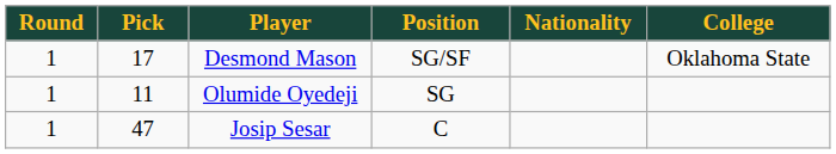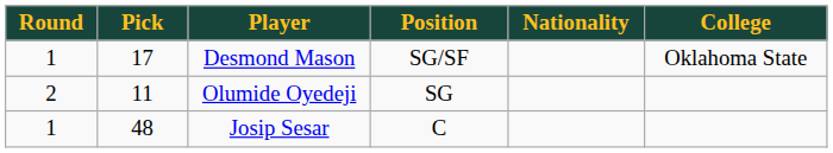Olumide Oyedeji | Round: 1 -> 2
Josip Sesar | Pick: 47 -> 48
